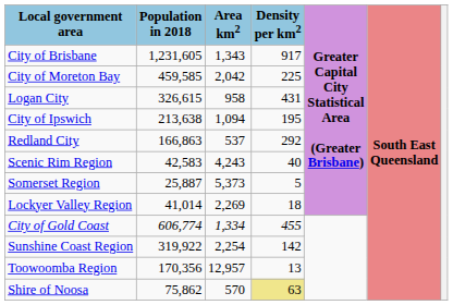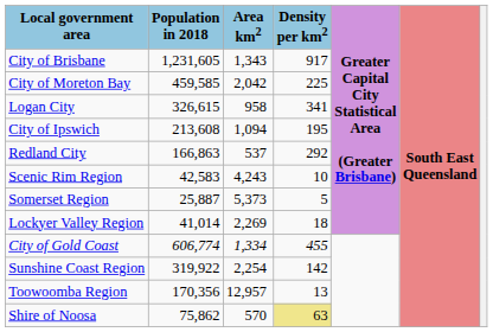Logan City | Density per km2: 431 -> 341
City of Ipswich | Population in 2018: 213,638 -> 213,608
Scenic Rim Region | Density per km2: 40 -> 10
